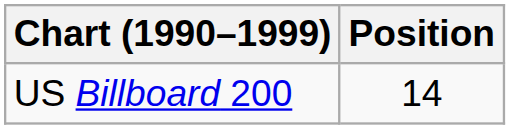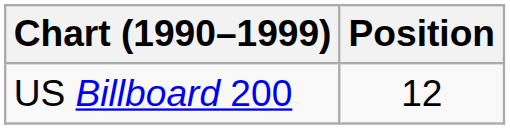US Billboard 200 | Position: 14 -> 12
